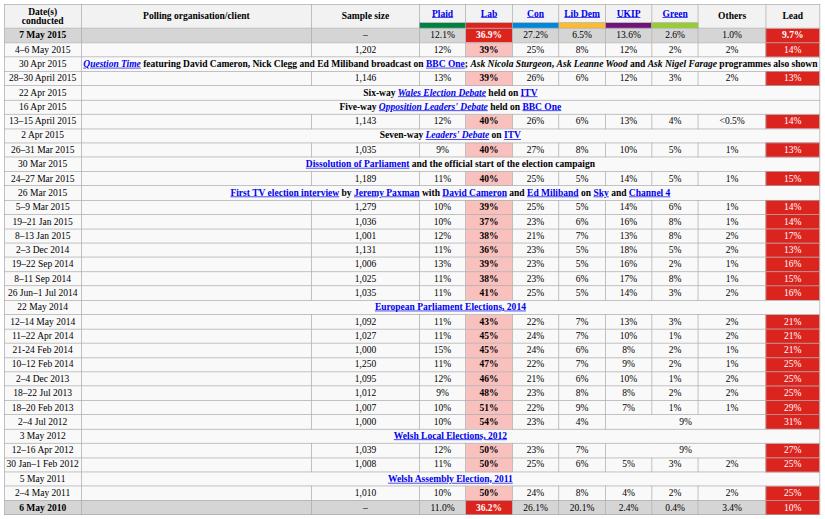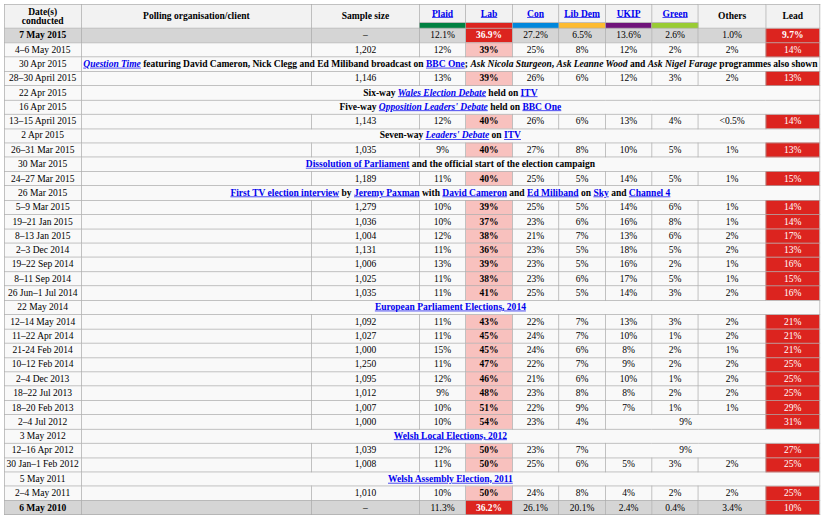8–13 Jan 2015 | Sample size: 1,001 -> 1,004
8–13 Jan 2015 | Green: 8% -> 6%
8–11 Sep 2014 | Green: 8% -> 5%
10–12 Feb 2014 | Others: 1% -> 2%
6 May 2010 | Plaid: 11.0% -> 11.3%
